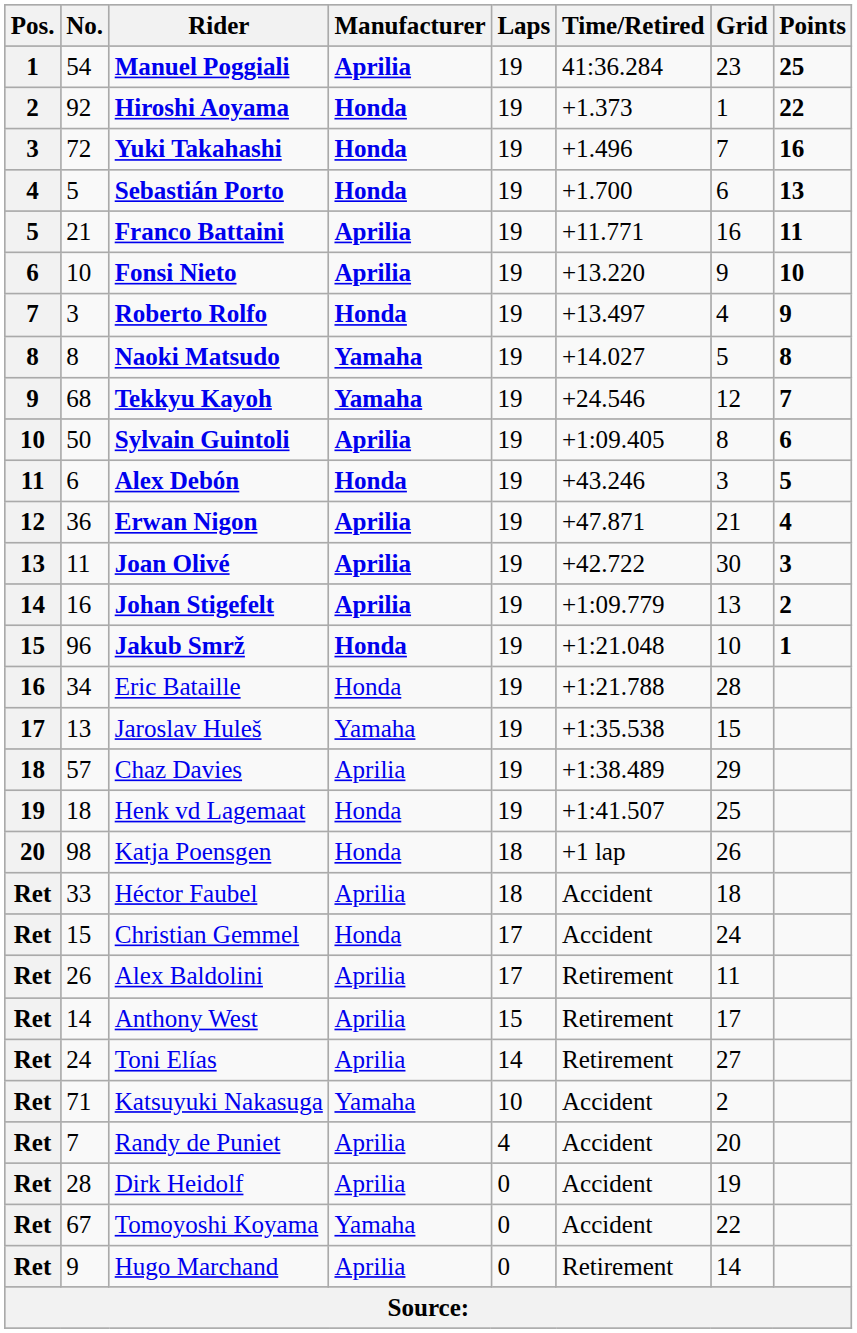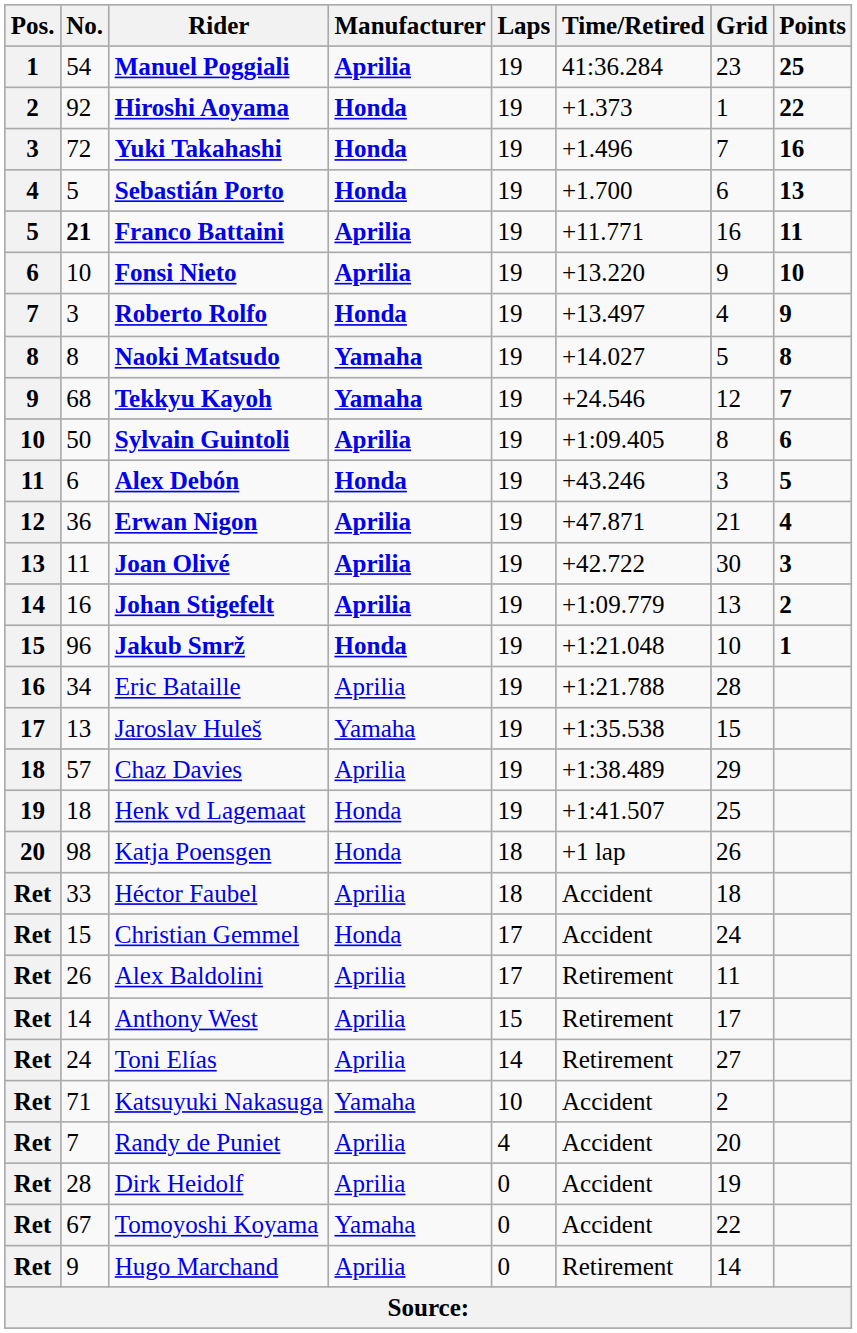Franco Battaini | No.: normal -> bold
Eric Bataille | Manufacturer: Honda -> Aprilia
